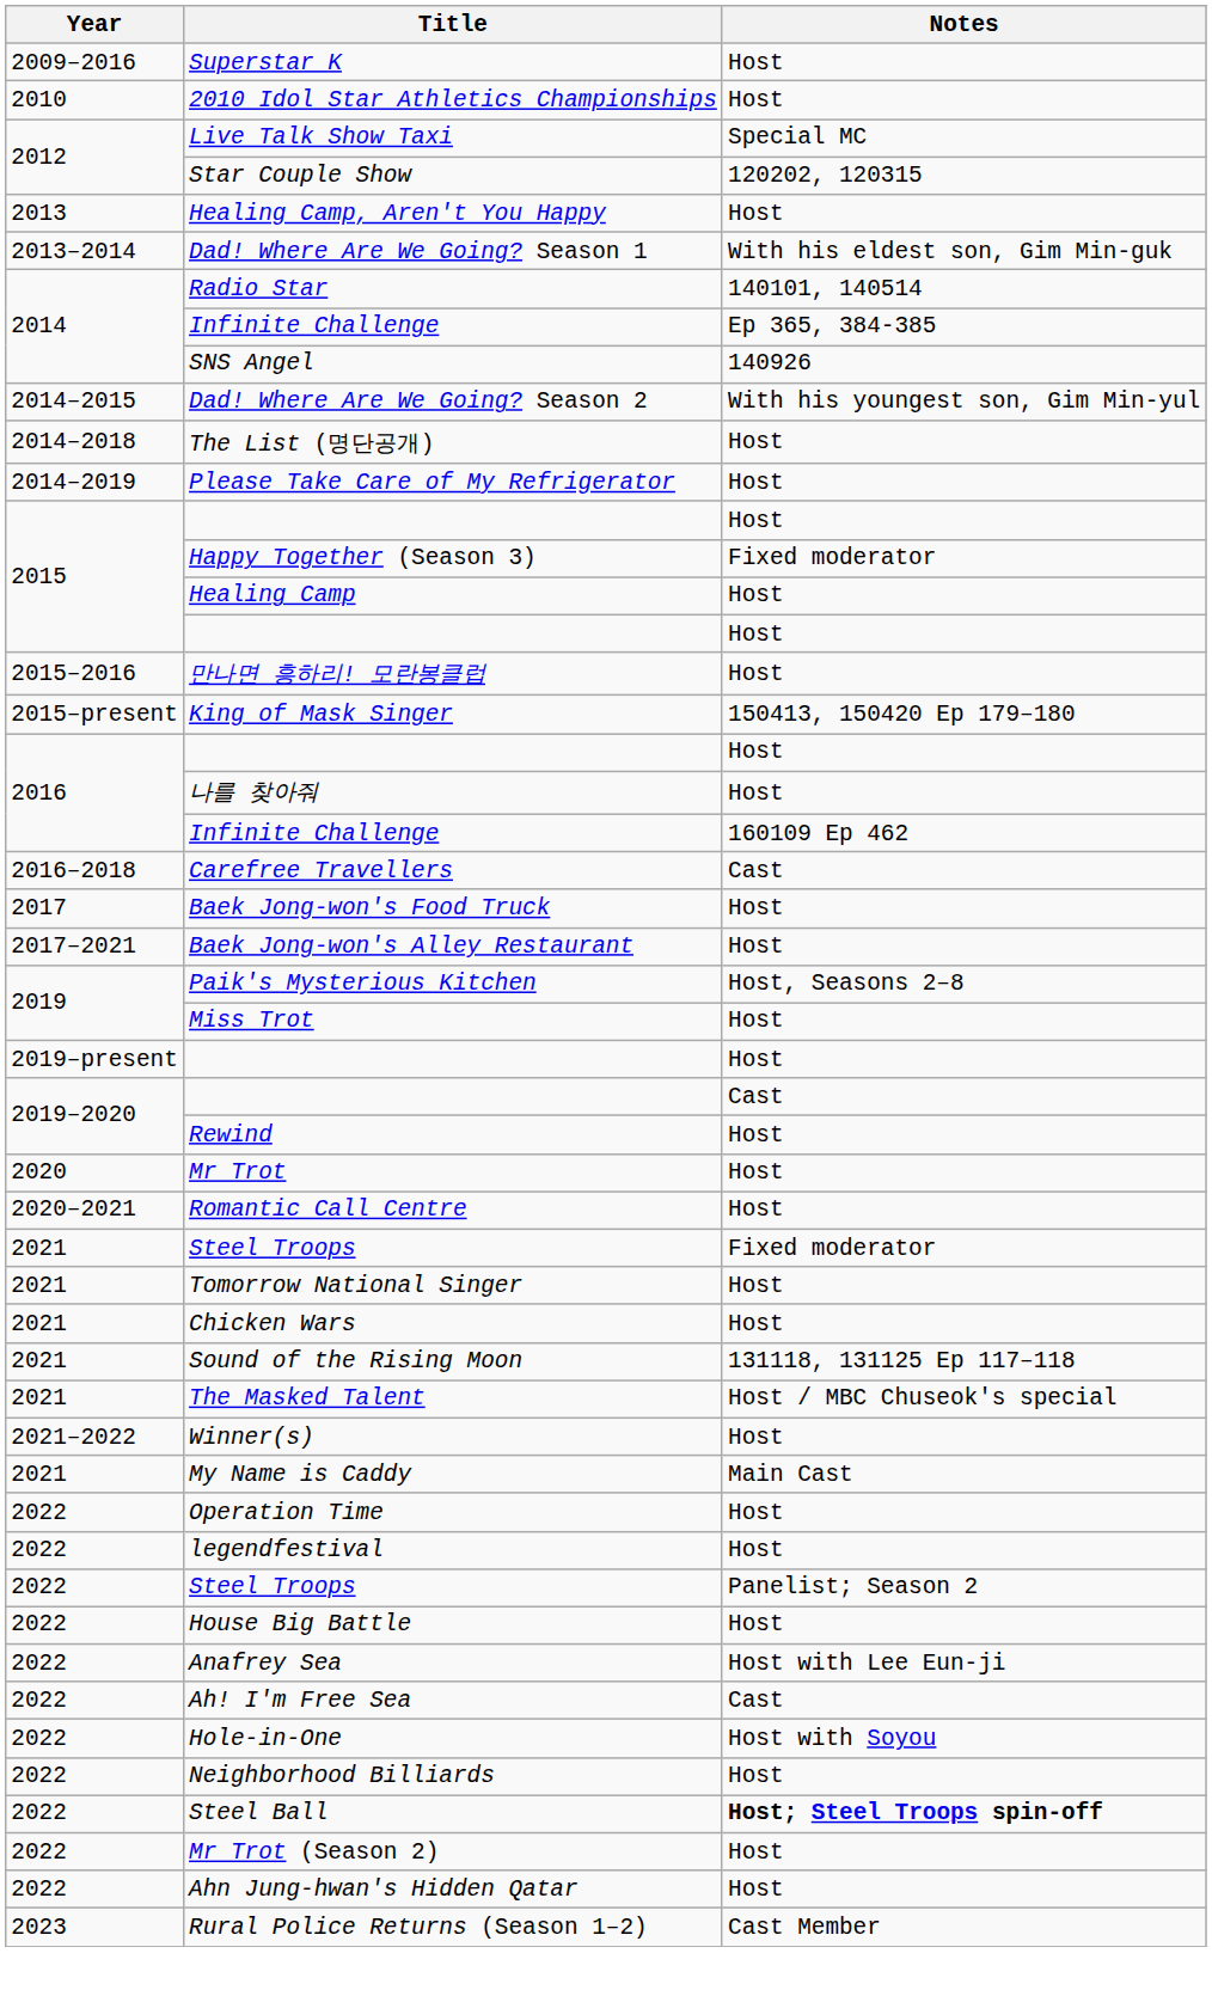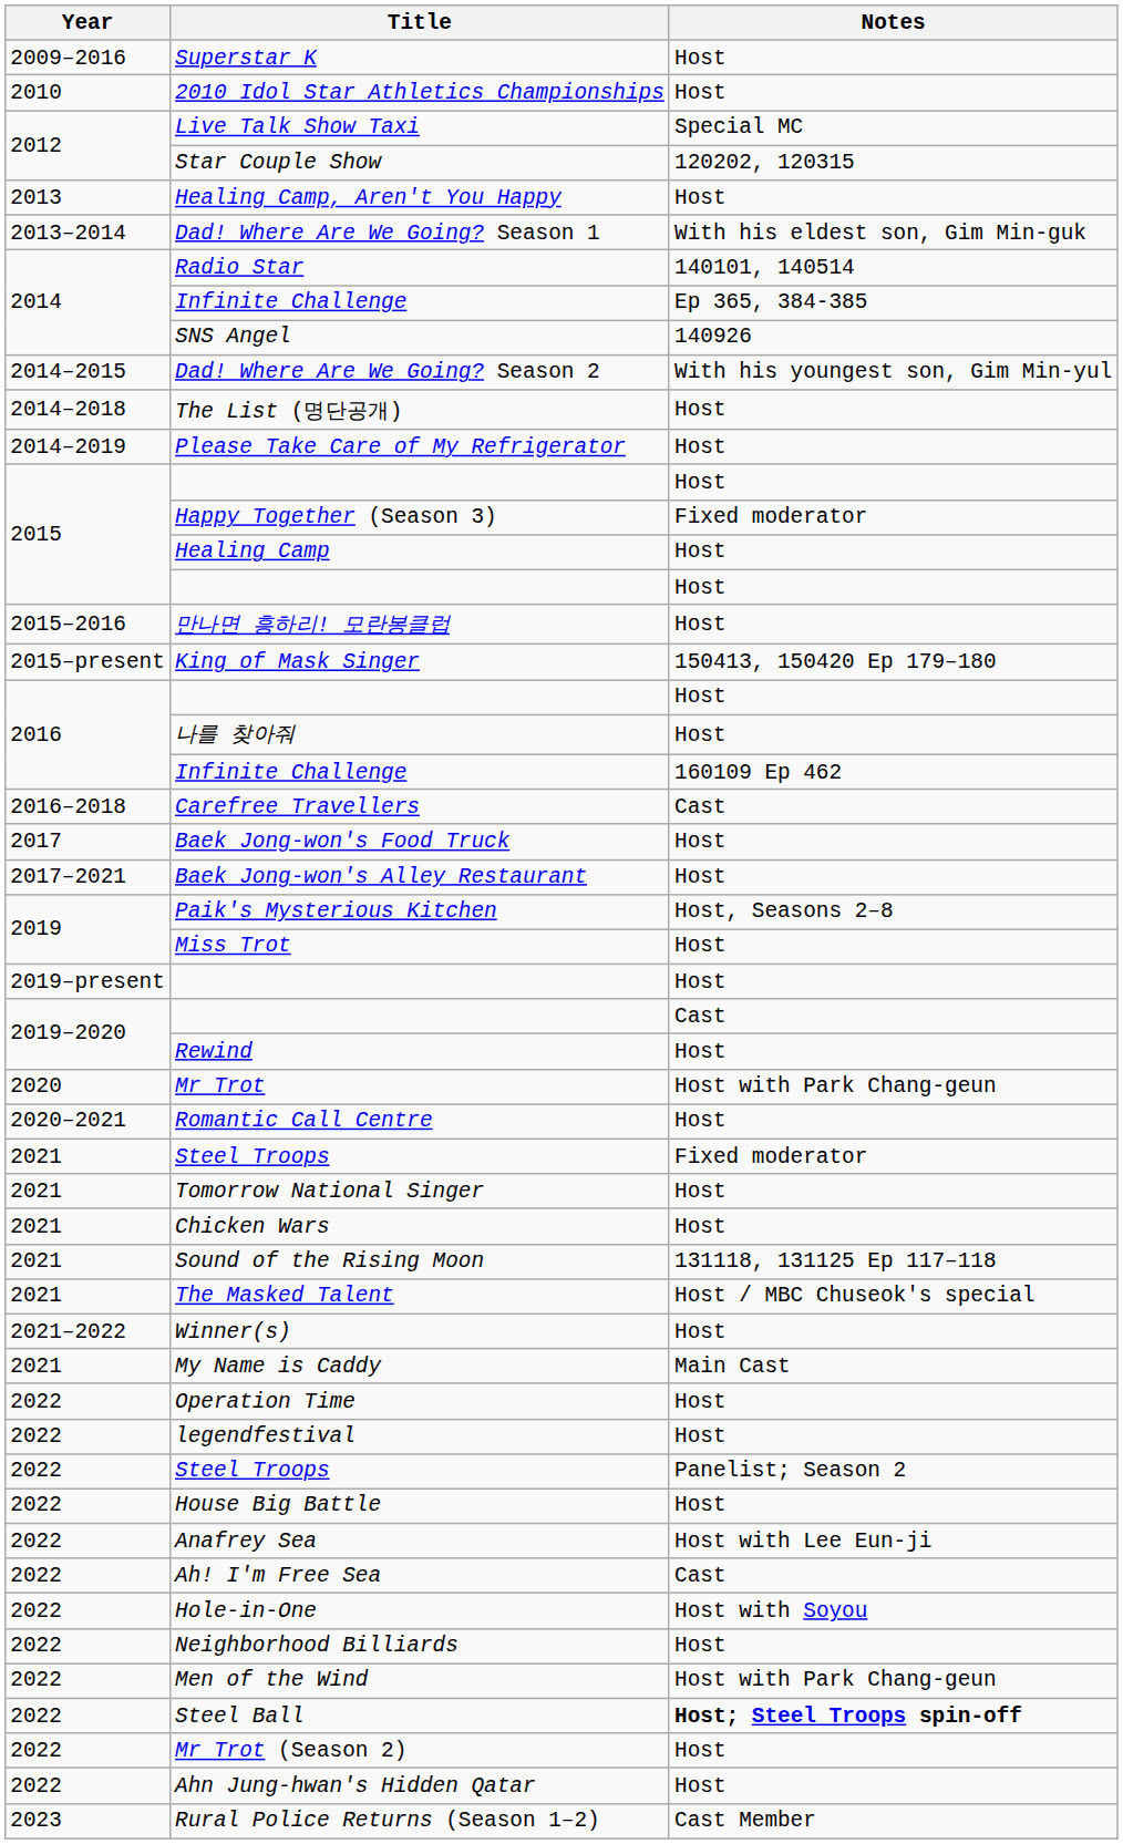Mr Trot | Notes: Host -> Host with Park Chang-geun
+ row: 2022 | Men of the Wind | Host with Park Chang-geun
